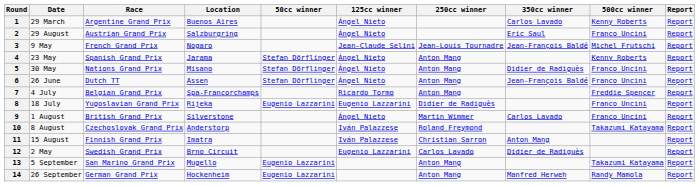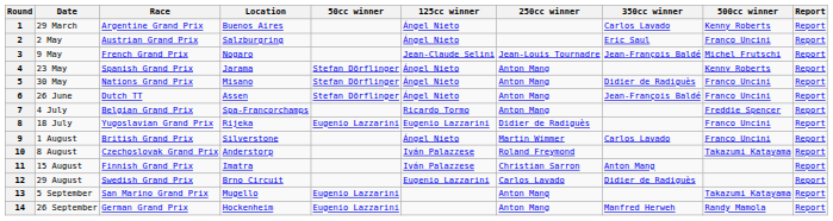2 | Date: 29 August -> 2 May
12 | Date: 2 May -> 29 August
